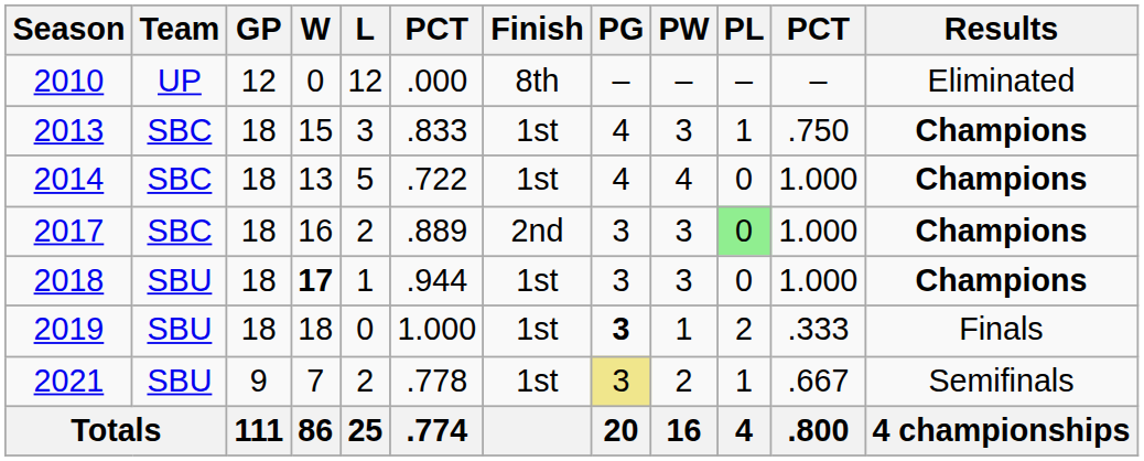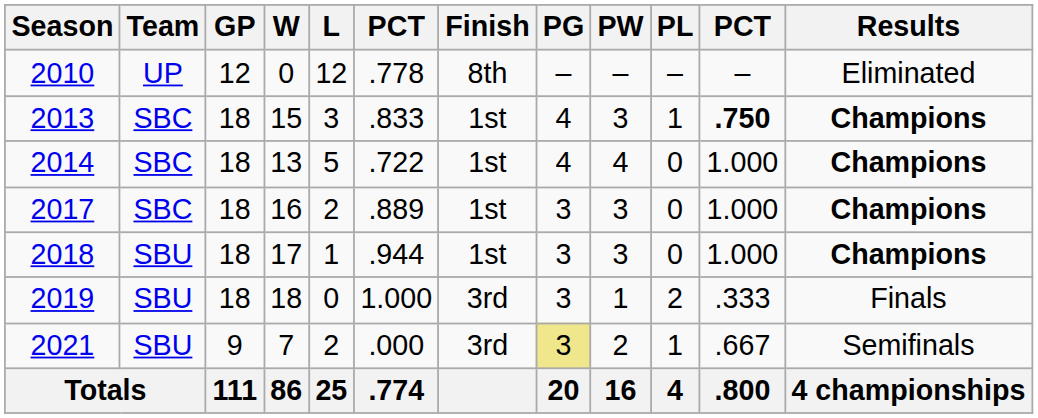2010 | column 6: .000 -> .778
2013 | column 11: normal -> bold
2017 | Finish: 2nd -> 1st
2017 | PL: lightgreen background -> no background
2018 | W: bold -> normal
2019 | Finish: 1st -> 3rd
2019 | PG: bold -> normal
2021 | column 6: .778 -> .000
2021 | Finish: 1st -> 3rd
